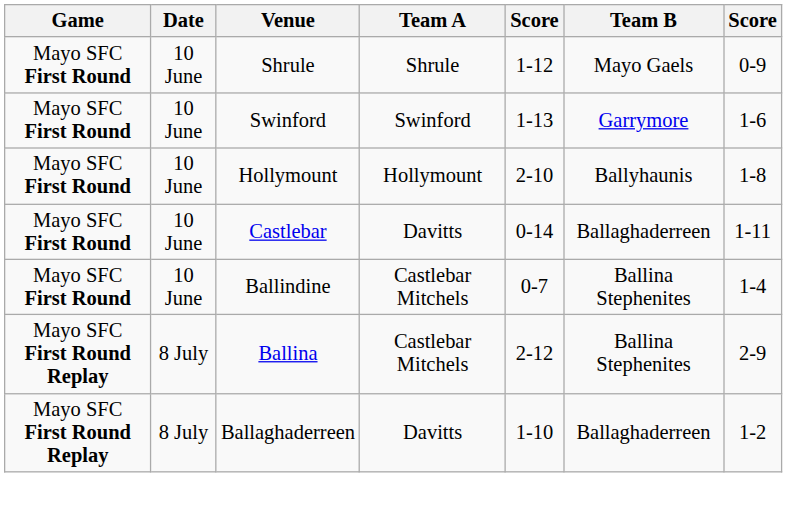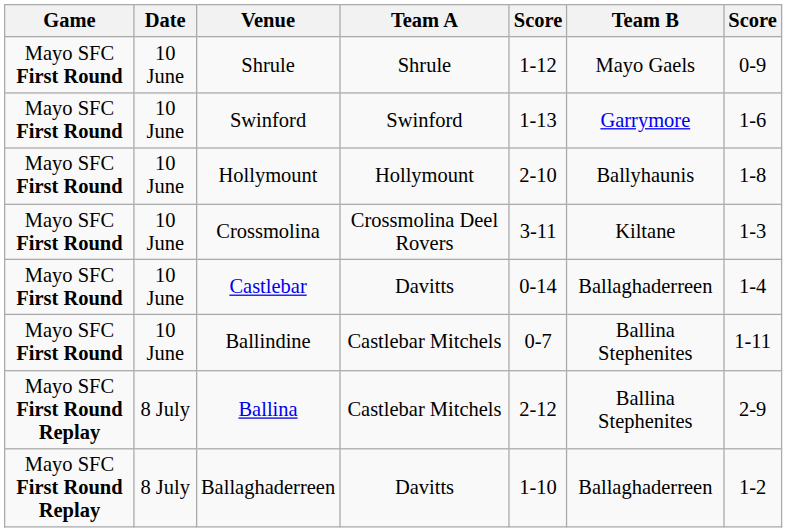+ row: Mayo SFC First Round | 10 June | Crossmolina | Crossmolina Deel Rovers | 3-11 | Kiltane | 1-3
Castlebar | column 7: 1-11 -> 1-4
Ballindine | column 7: 1-4 -> 1-11
